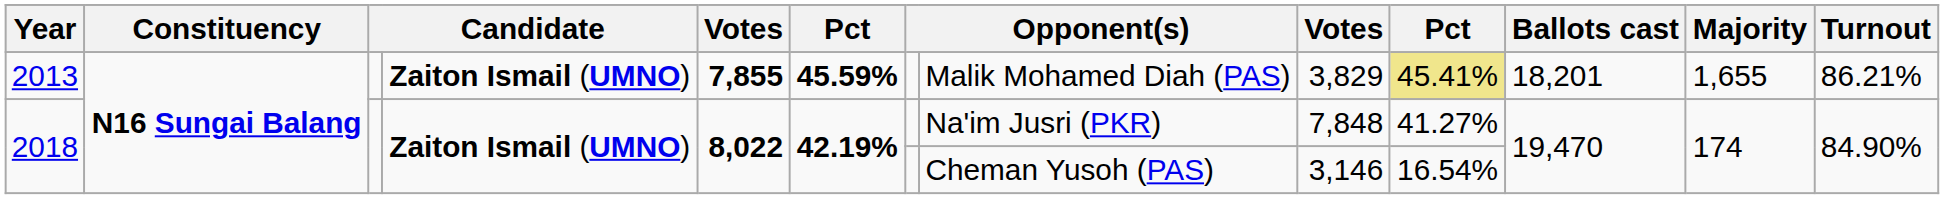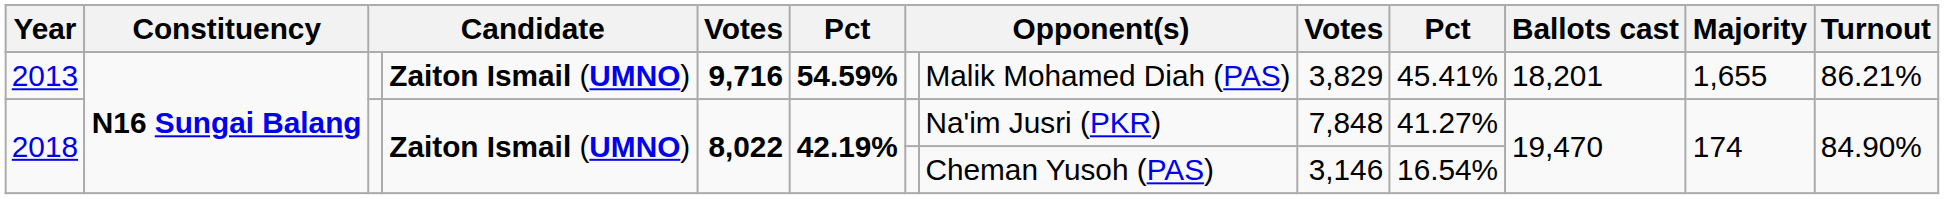2013 | column 5: 7,855 -> 9,716
2013 | column 6: 45.59% -> 54.59%
2013 | column 10: khaki background -> no background
